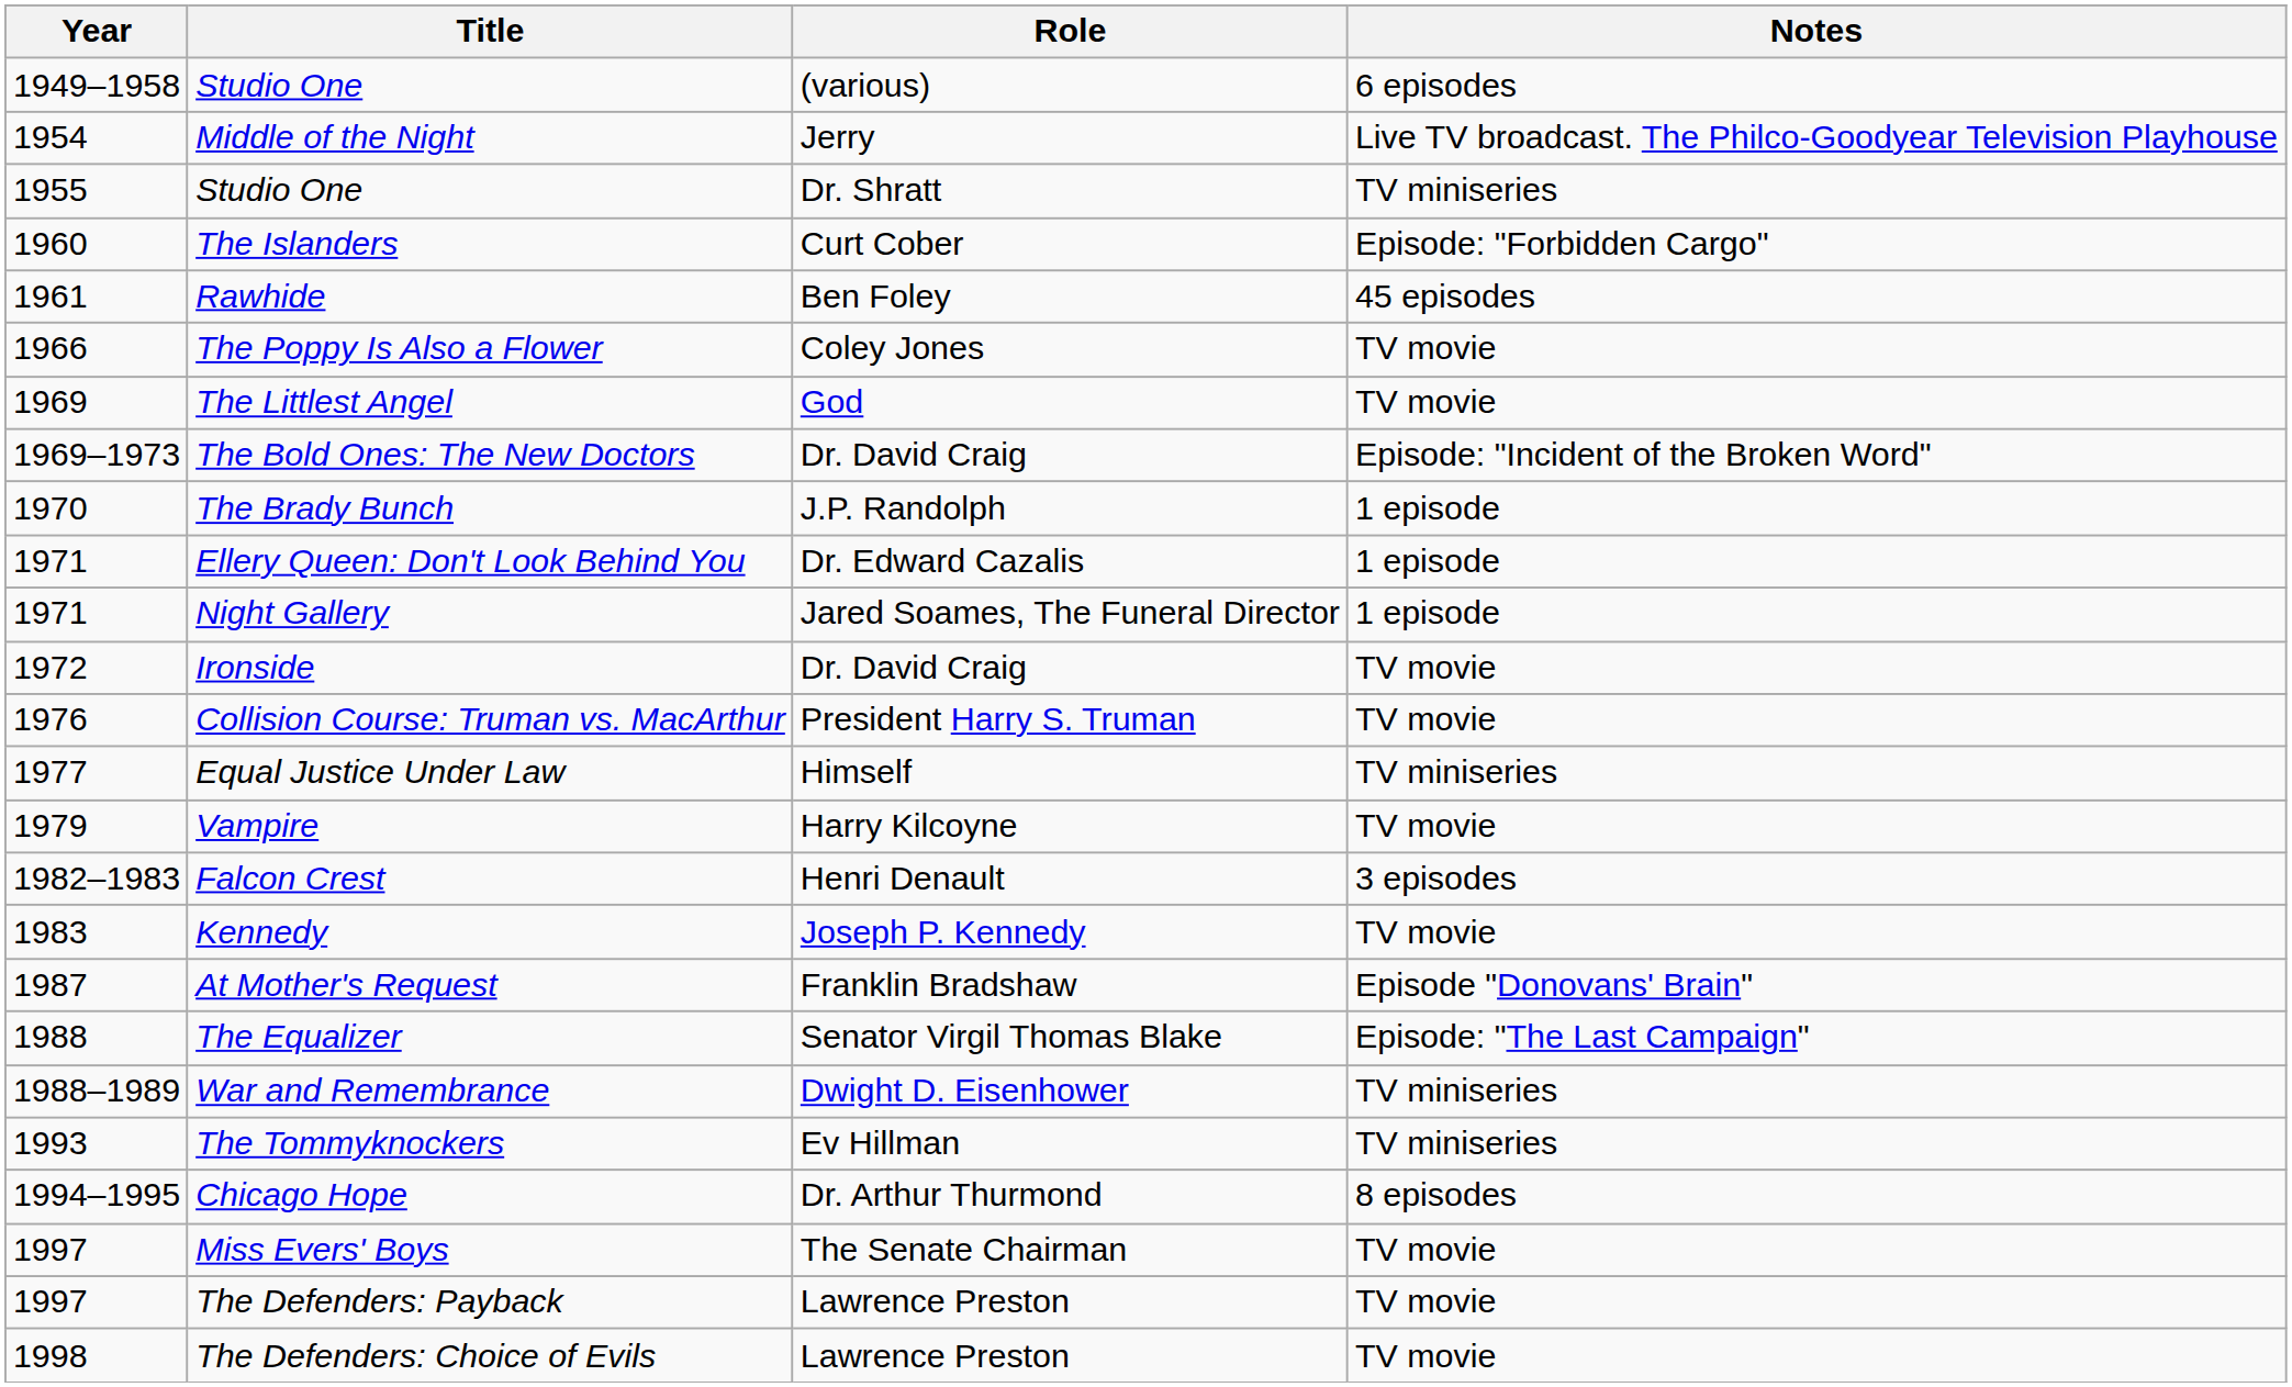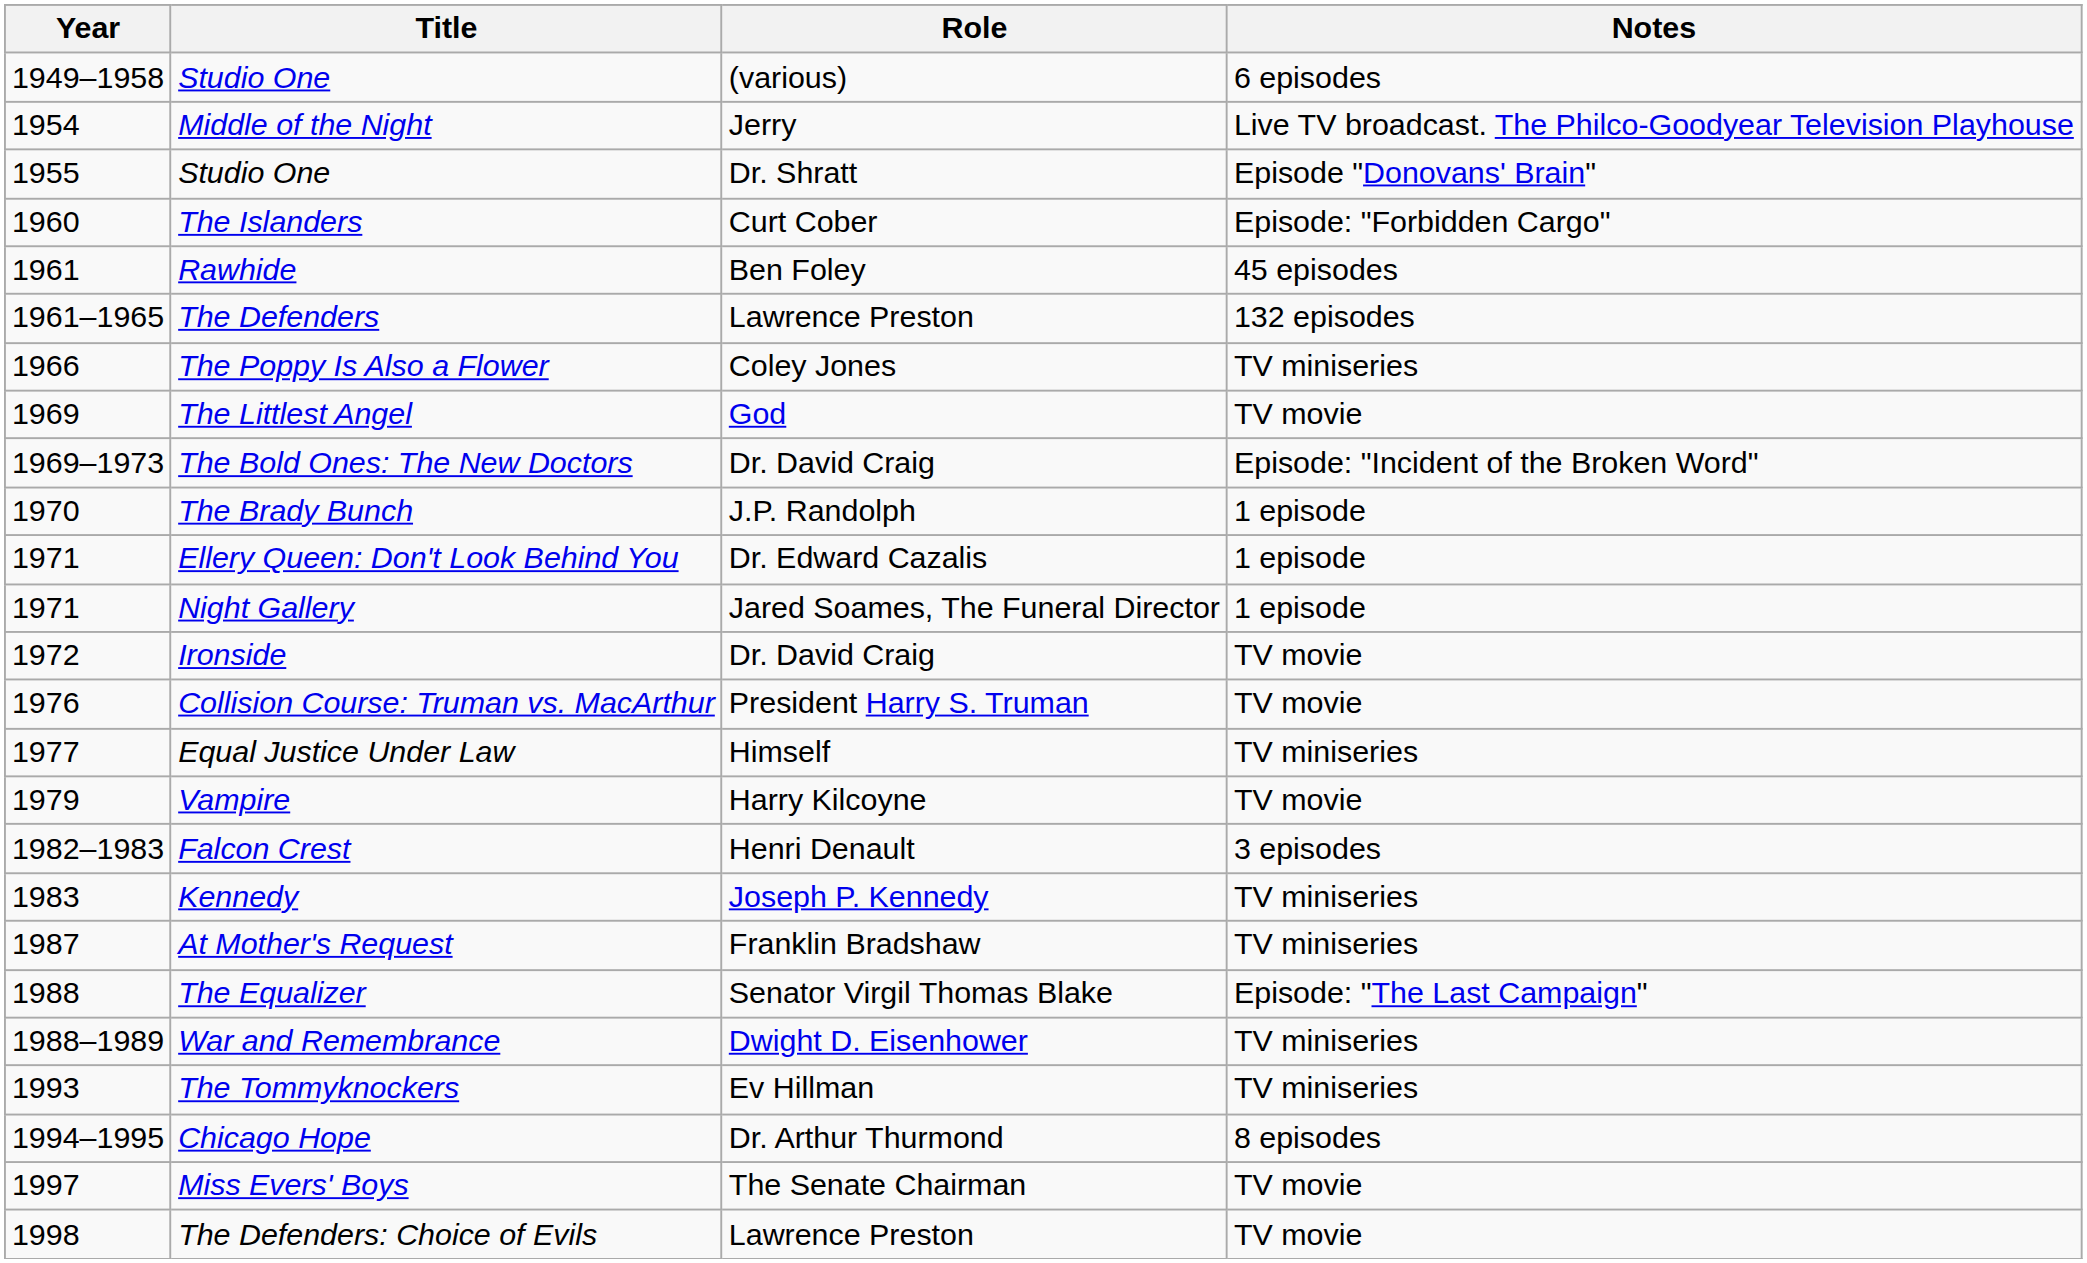1955 / Studio One | Notes: TV miniseries -> Episode "Donovans' Brain"
+ row: 1961–1965 | The Defenders | Lawrence Preston | 132 episodes
The Poppy Is Also a Flower | Notes: TV movie -> TV miniseries
Kennedy | Notes: TV movie -> TV miniseries
At Mother's Request | Notes: Episode "Donovans' Brain" -> TV miniseries
- row: 1997 | The Defenders: Payback | Lawrence Preston | TV movie
